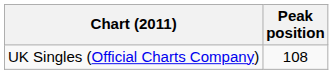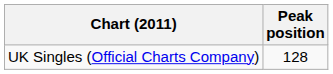UK Singles (Official Charts Company) | Peak position: 108 -> 128
